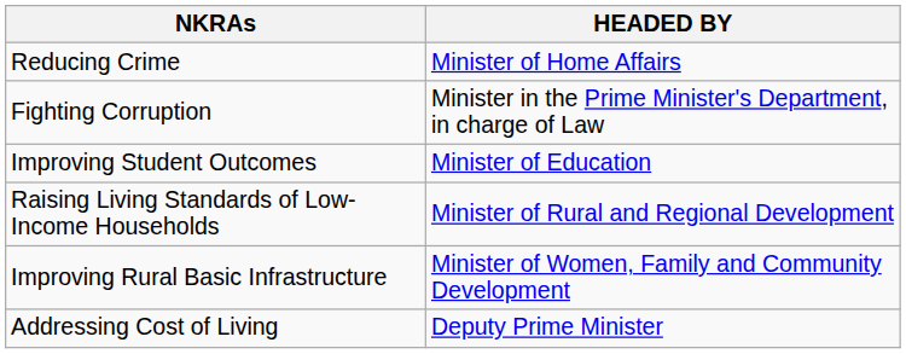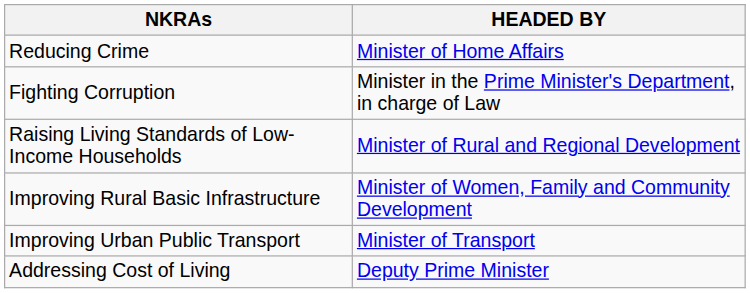- row: Improving Student Outcomes | Minister of Education
+ row: Improving Urban Public Transport | Minister of Transport
